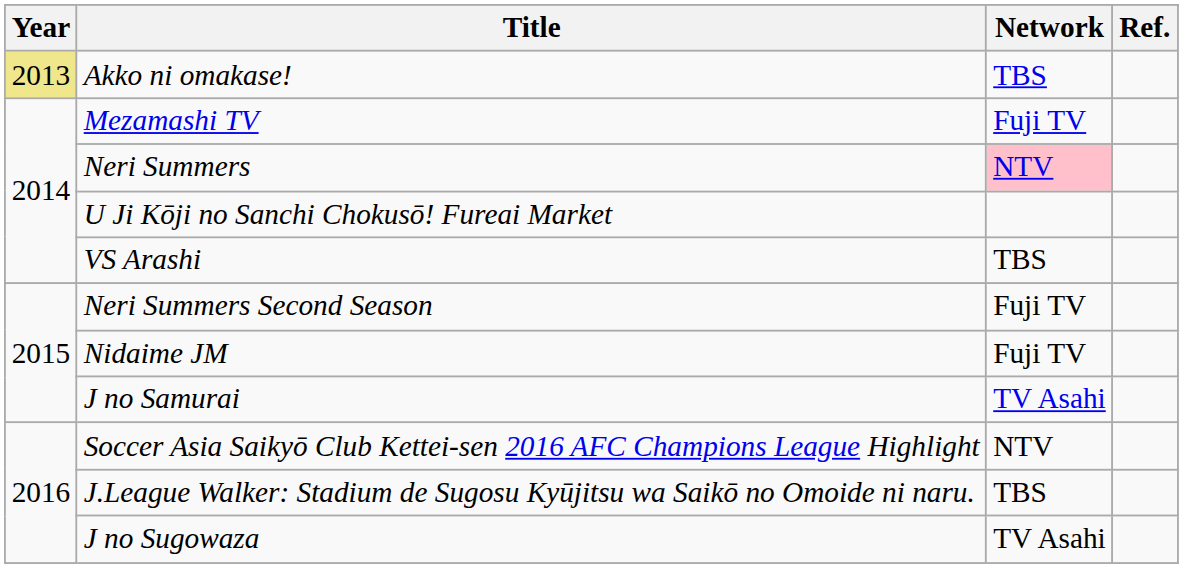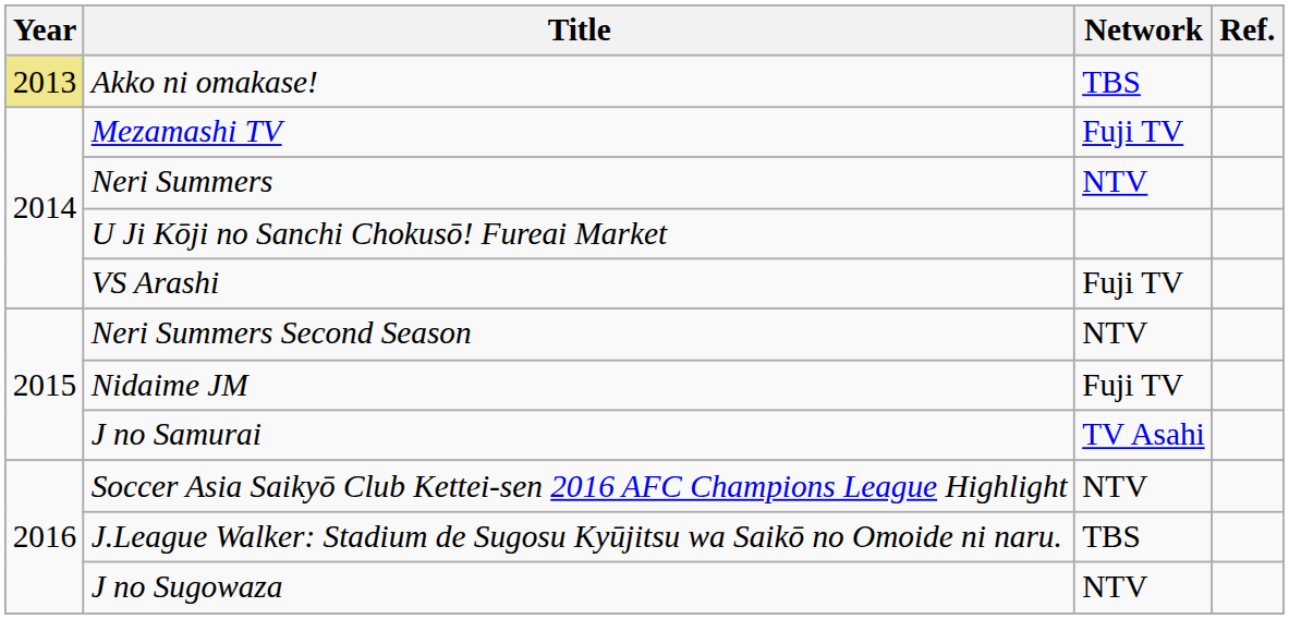Neri Summers | Network: pink background -> no background
VS Arashi | Network: TBS -> Fuji TV
Neri Summers Second Season | Network: Fuji TV -> NTV
J no Sugowaza | Network: TV Asahi -> NTV
